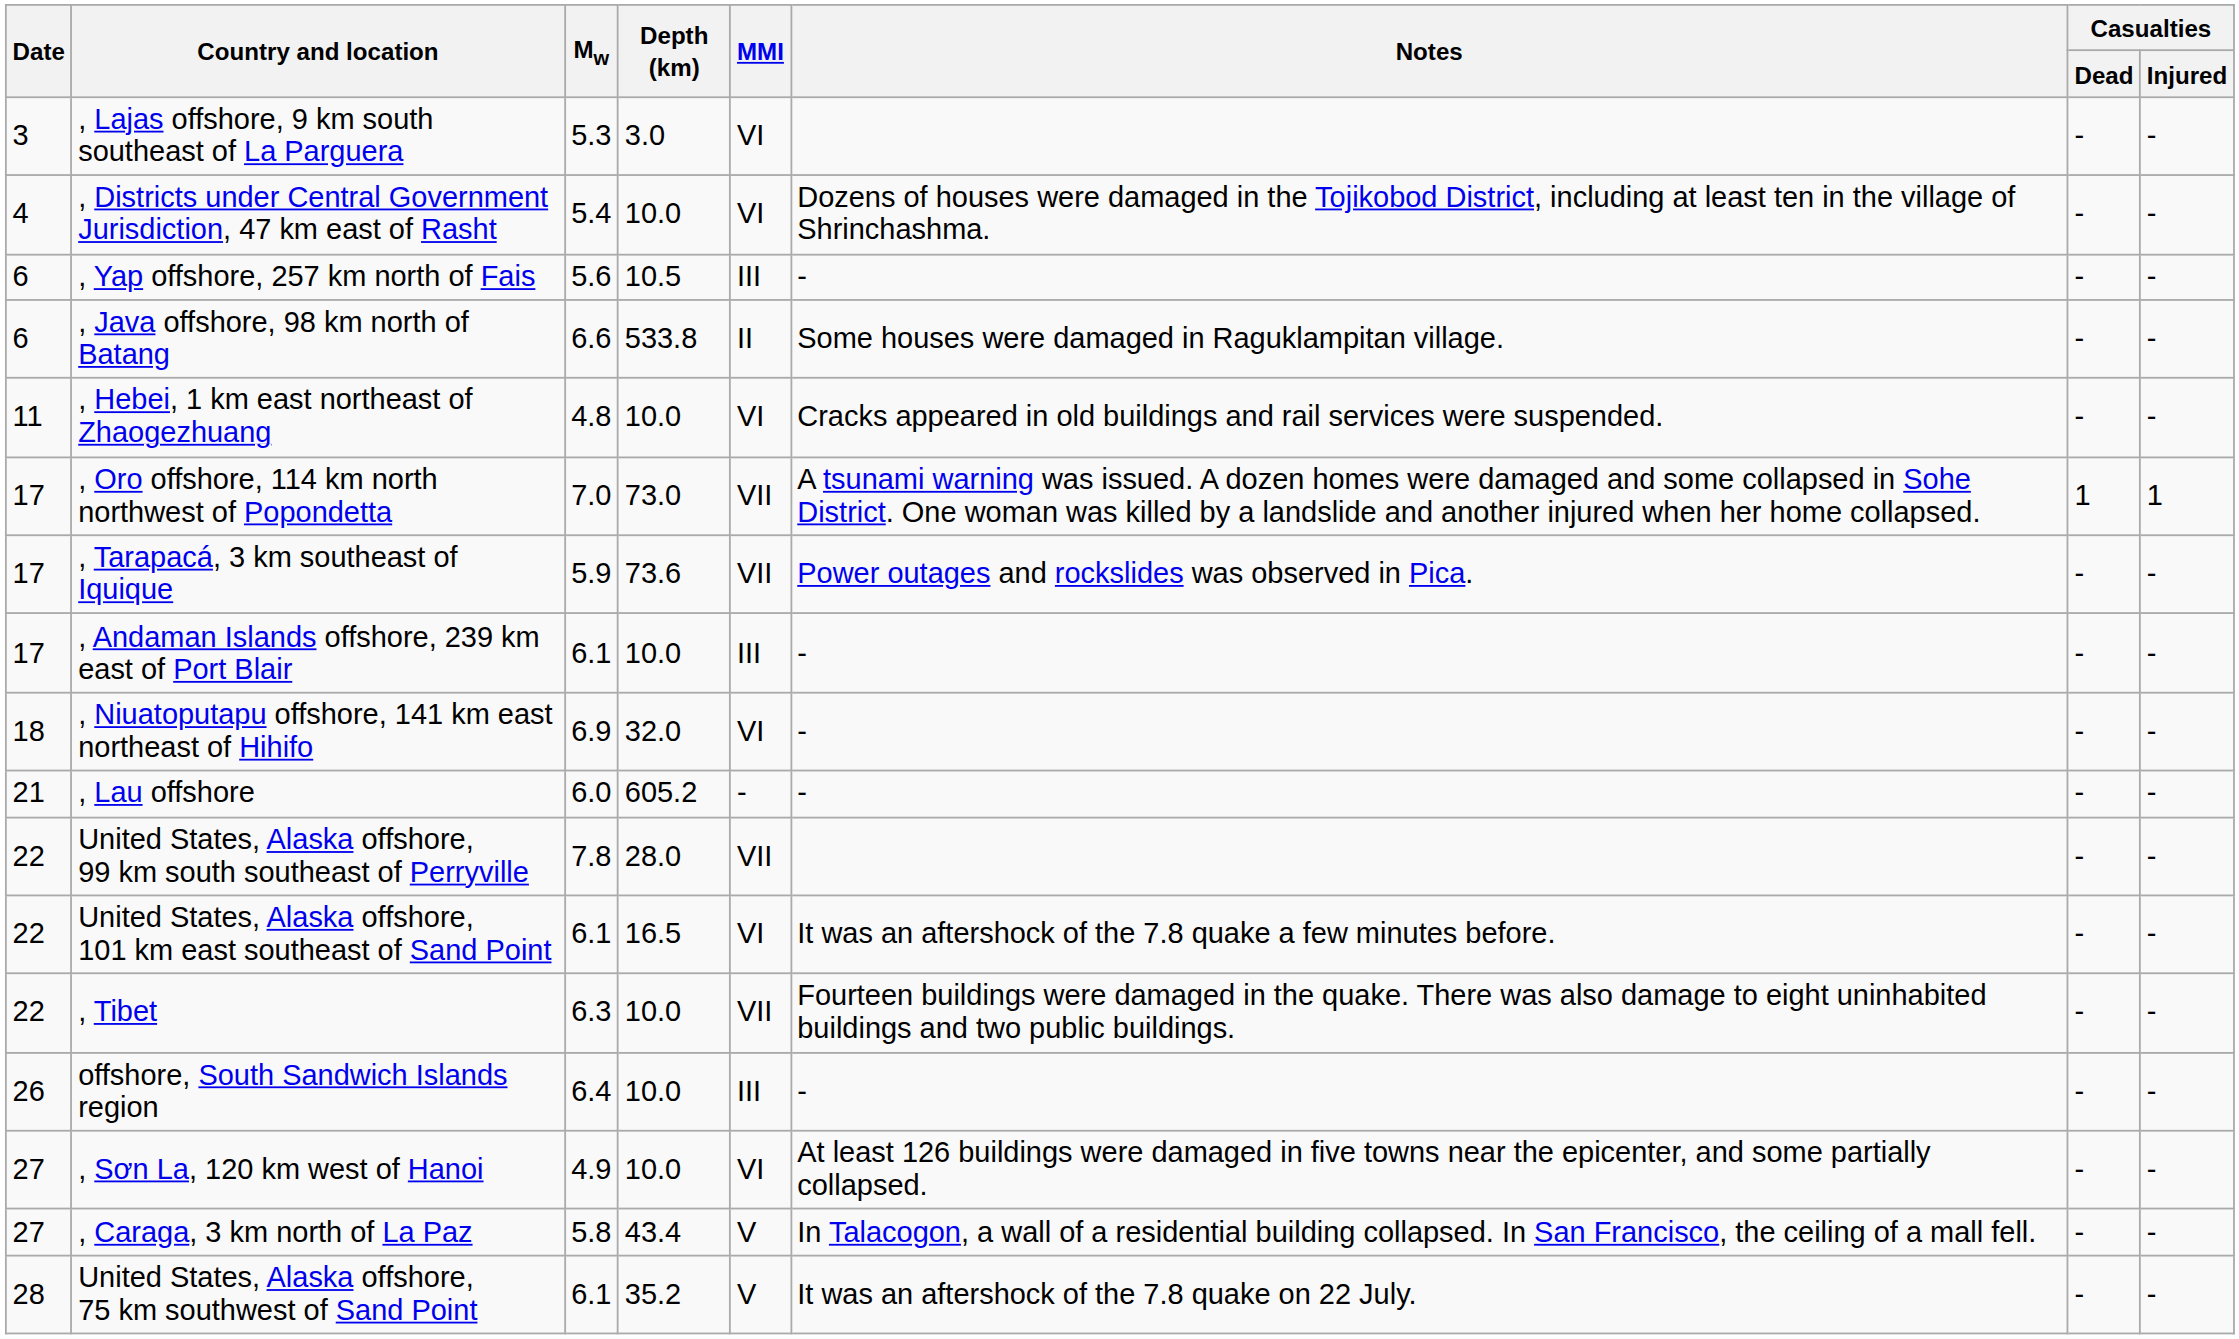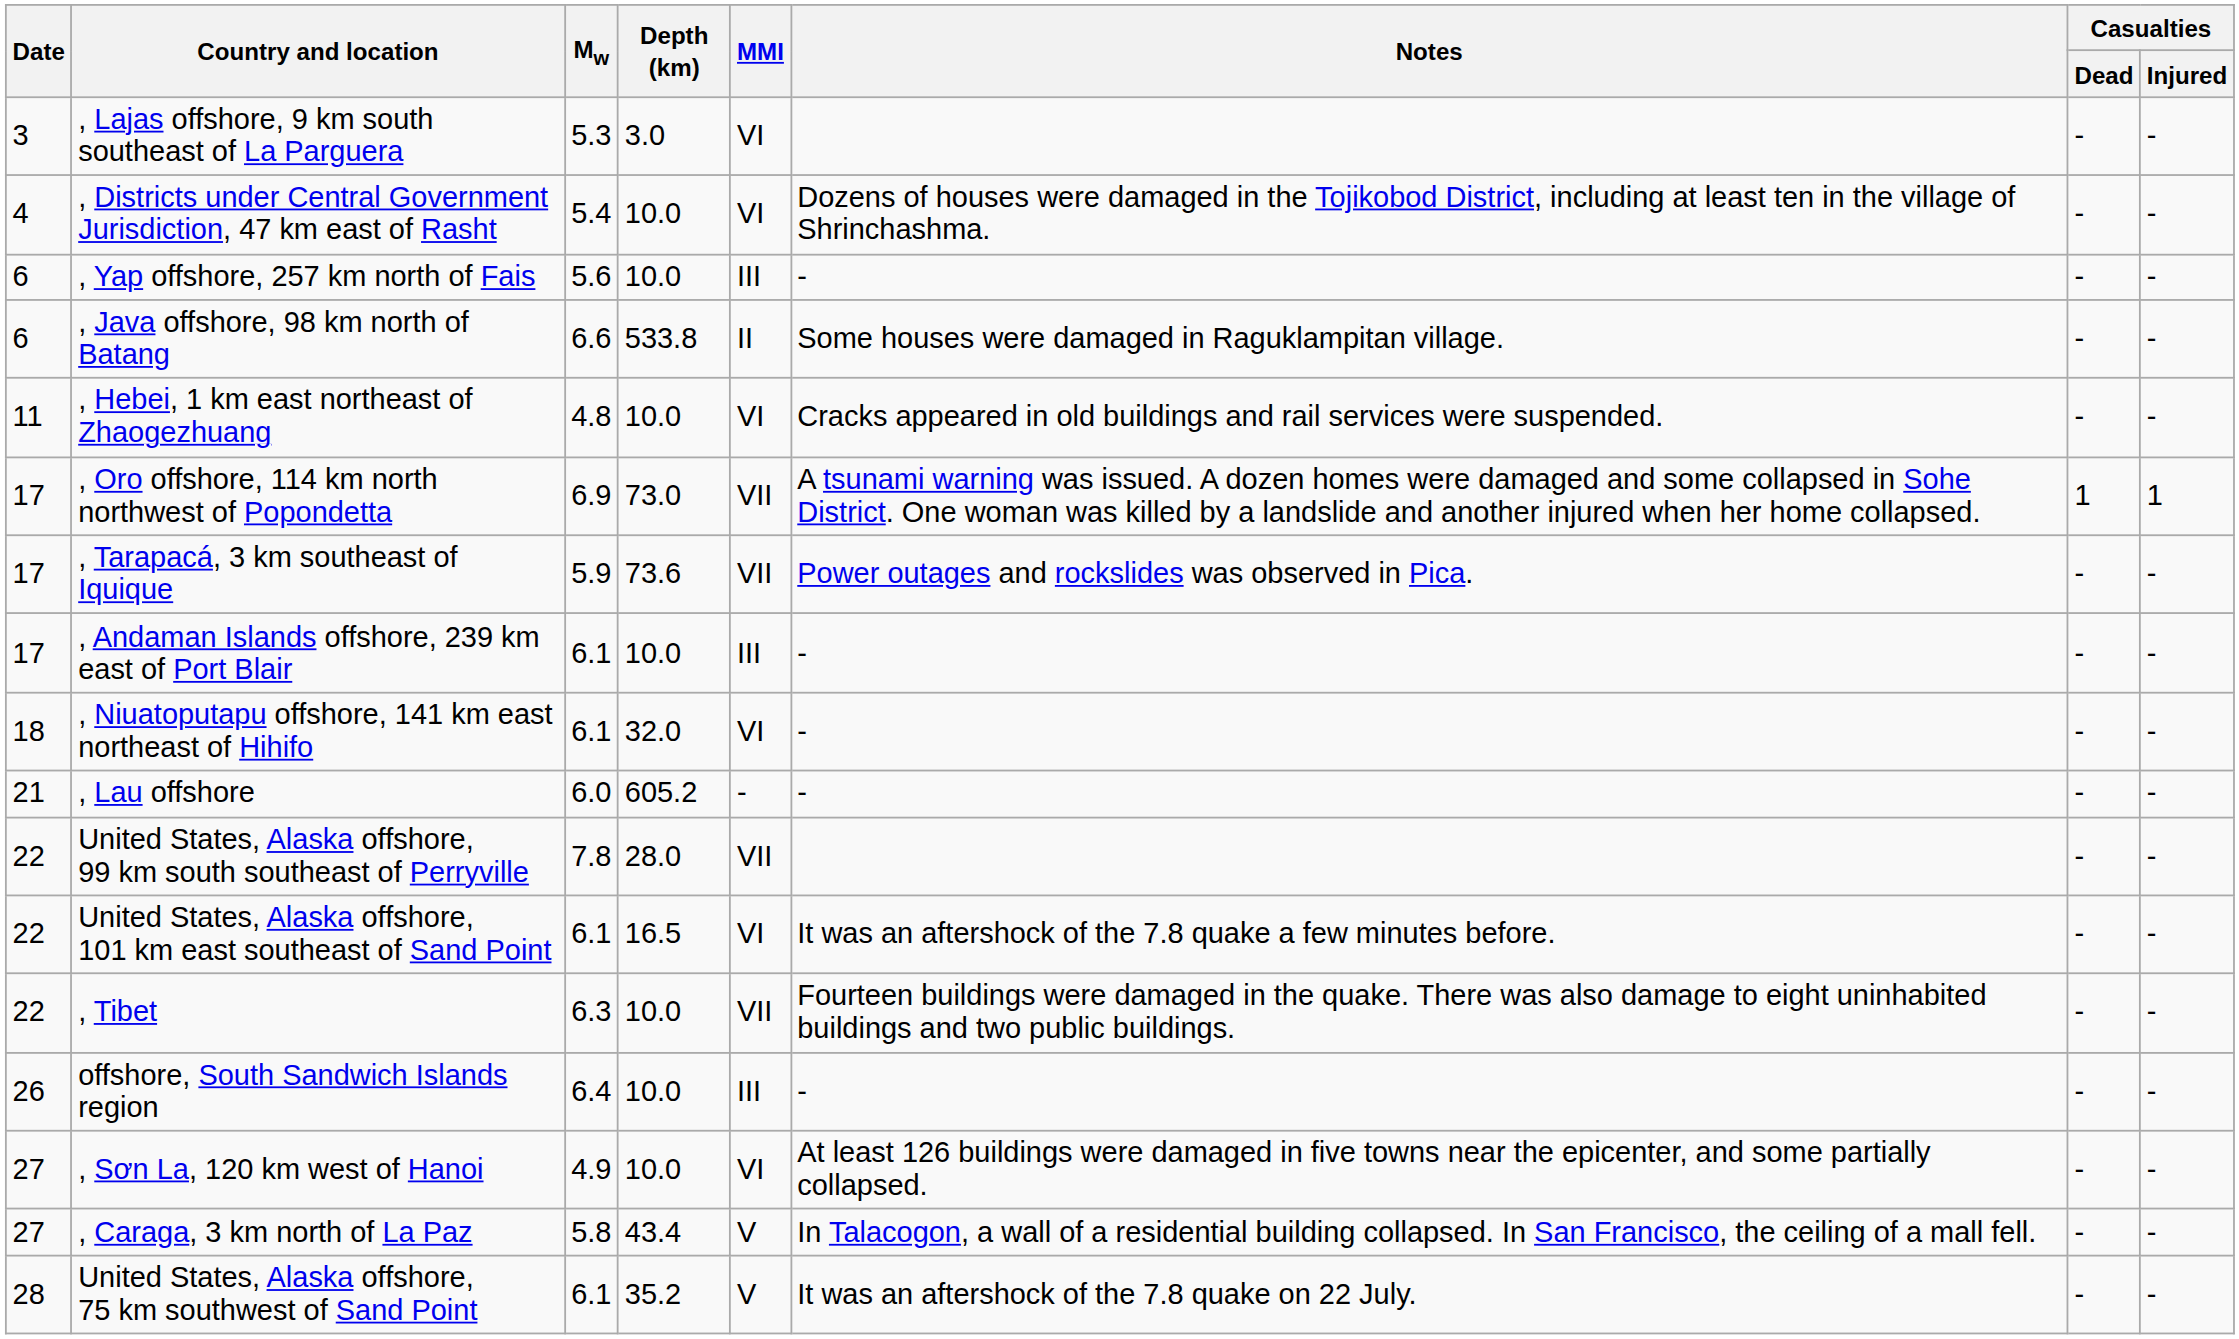, Yap offshore, 257 km north of Fais | Depth (km): 10.5 -> 10.0
, Oro offshore, 114 km north northwest of Popondetta | Mw: 7.0 -> 6.9
, Niuatoputapu offshore, 141 km east northeast of Hihifo | Mw: 6.9 -> 6.1
